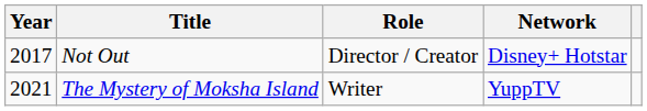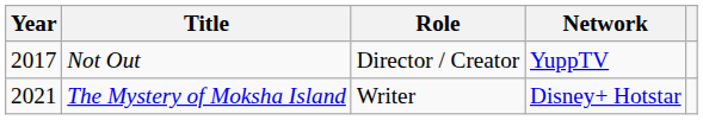Not Out | Network: Disney+ Hotstar -> YuppTV
The Mystery of Moksha Island | Network: YuppTV -> Disney+ Hotstar
